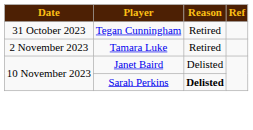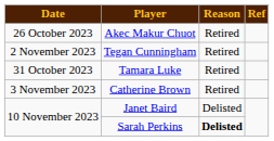+ row: 26 October 2023 | Akec Makur Chuot | Retired
Tegan Cunningham | Date: 31 October 2023 -> 2 November 2023
Tamara Luke | Date: 2 November 2023 -> 31 October 2023
+ row: 3 November 2023 | Catherine Brown | Retired
